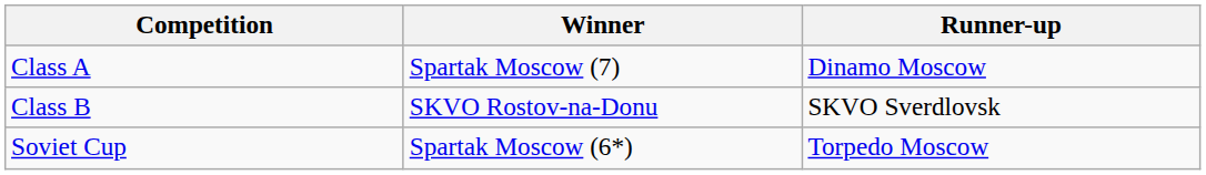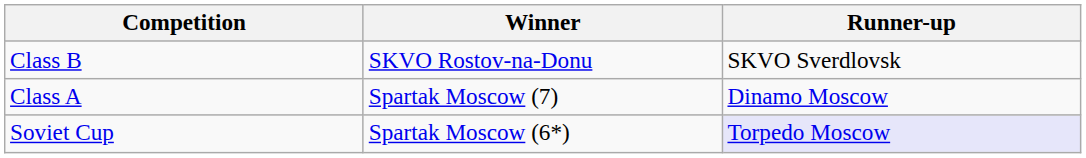rows swapped: Class A <-> Class B
Soviet Cup | Runner-up: no background -> lavender background
